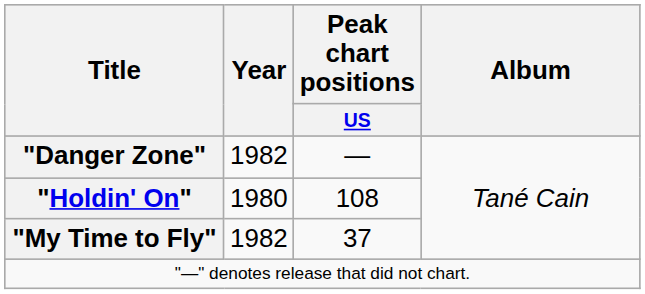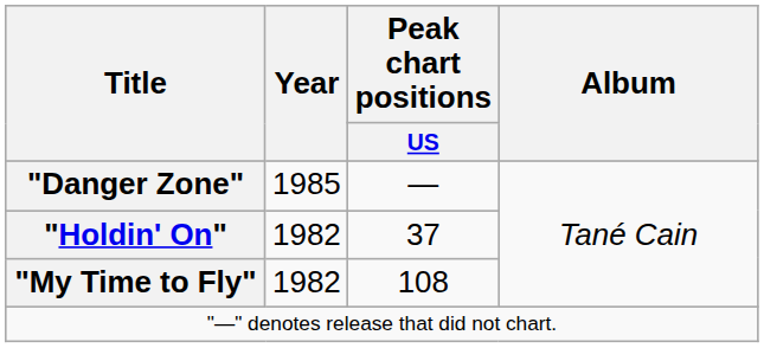"Danger Zone" | Year: 1982 -> 1985
"Holdin' On" | Year: 1980 -> 1982
"Holdin' On" | Peak chart positions / US: 108 -> 37
"My Time to Fly" | Peak chart positions / US: 37 -> 108
